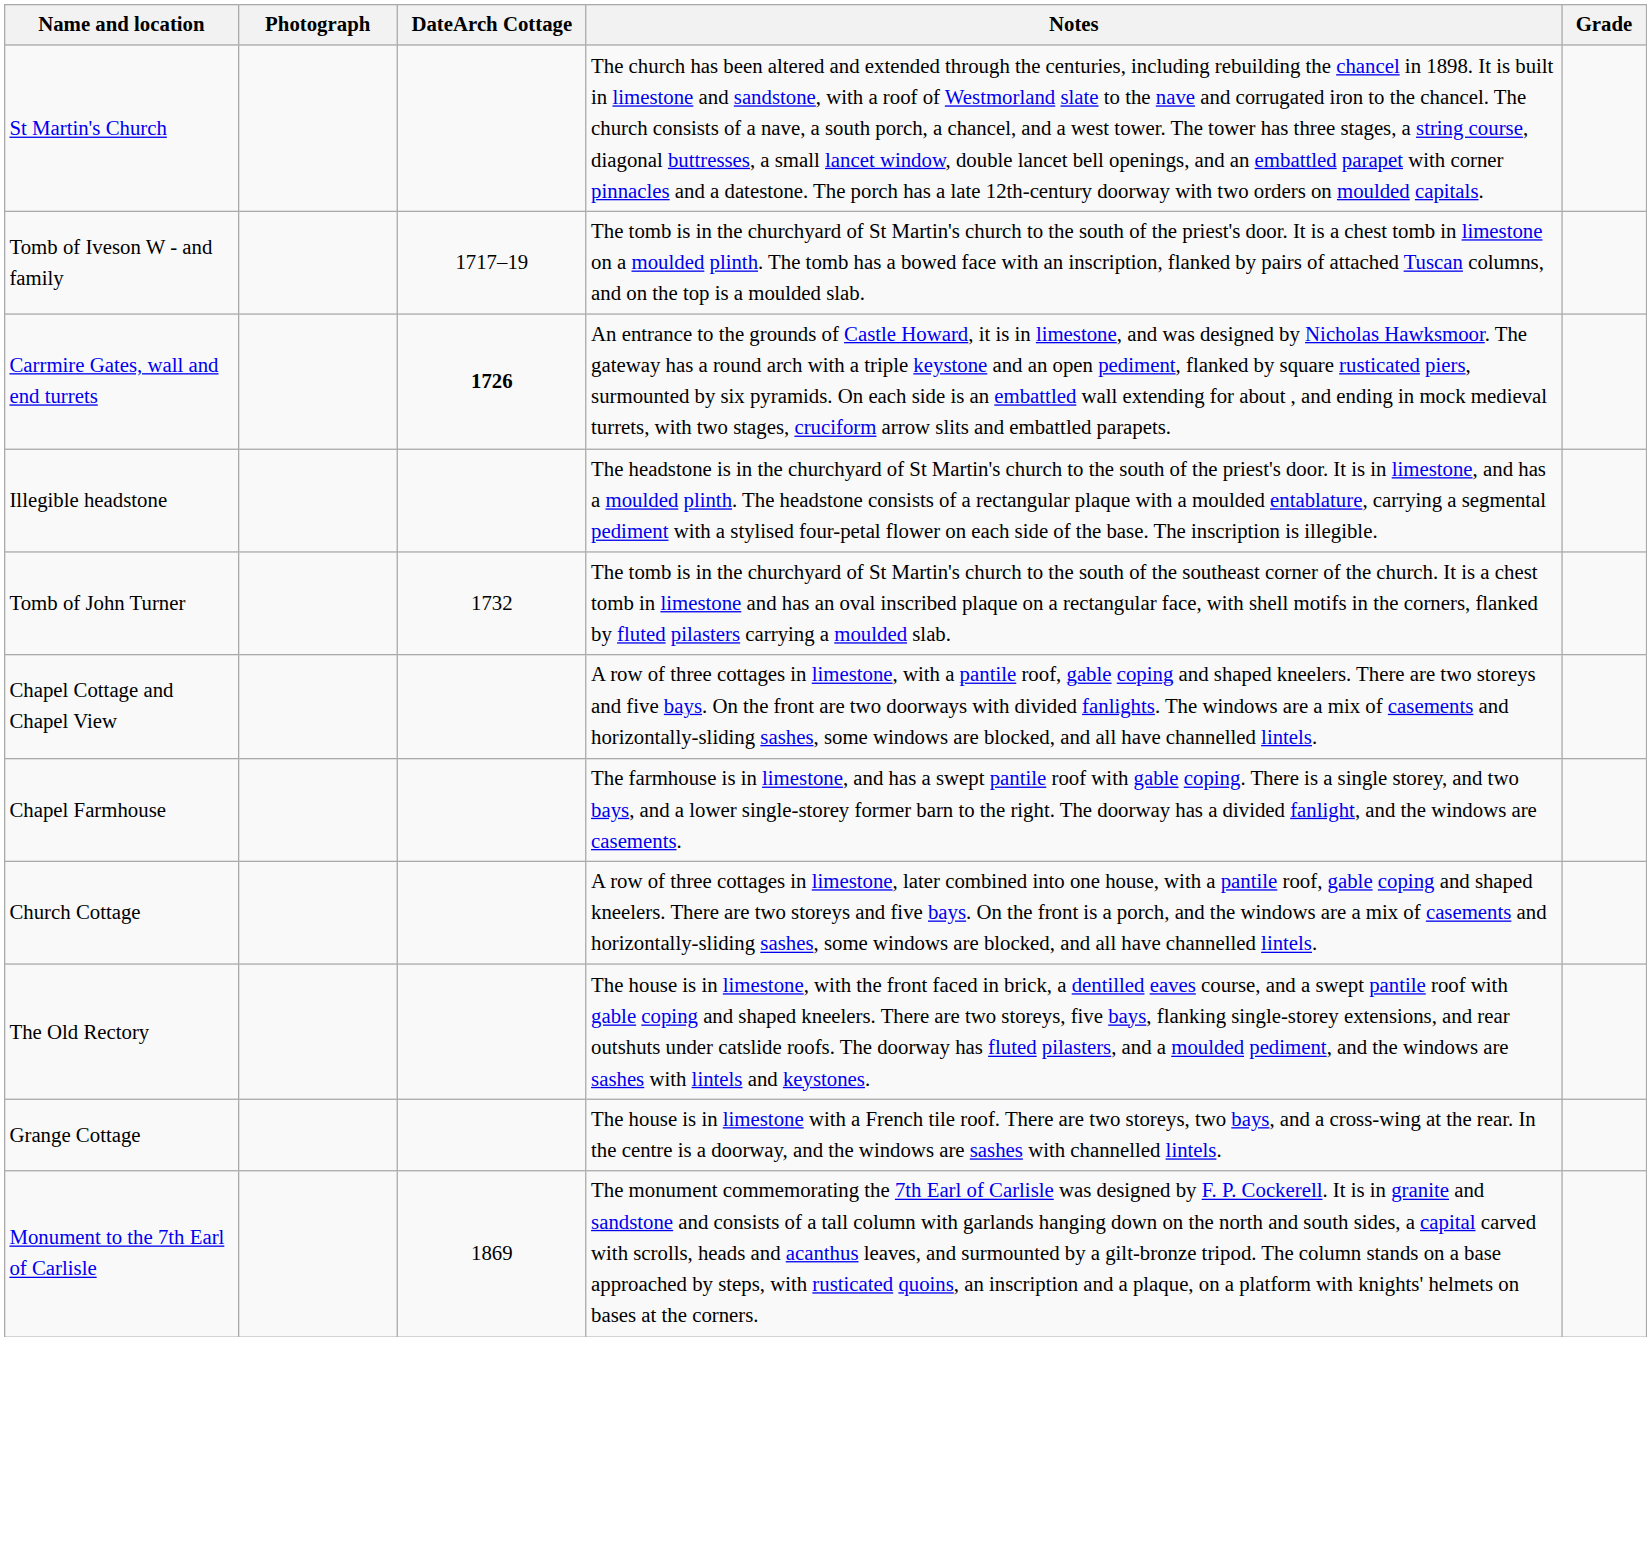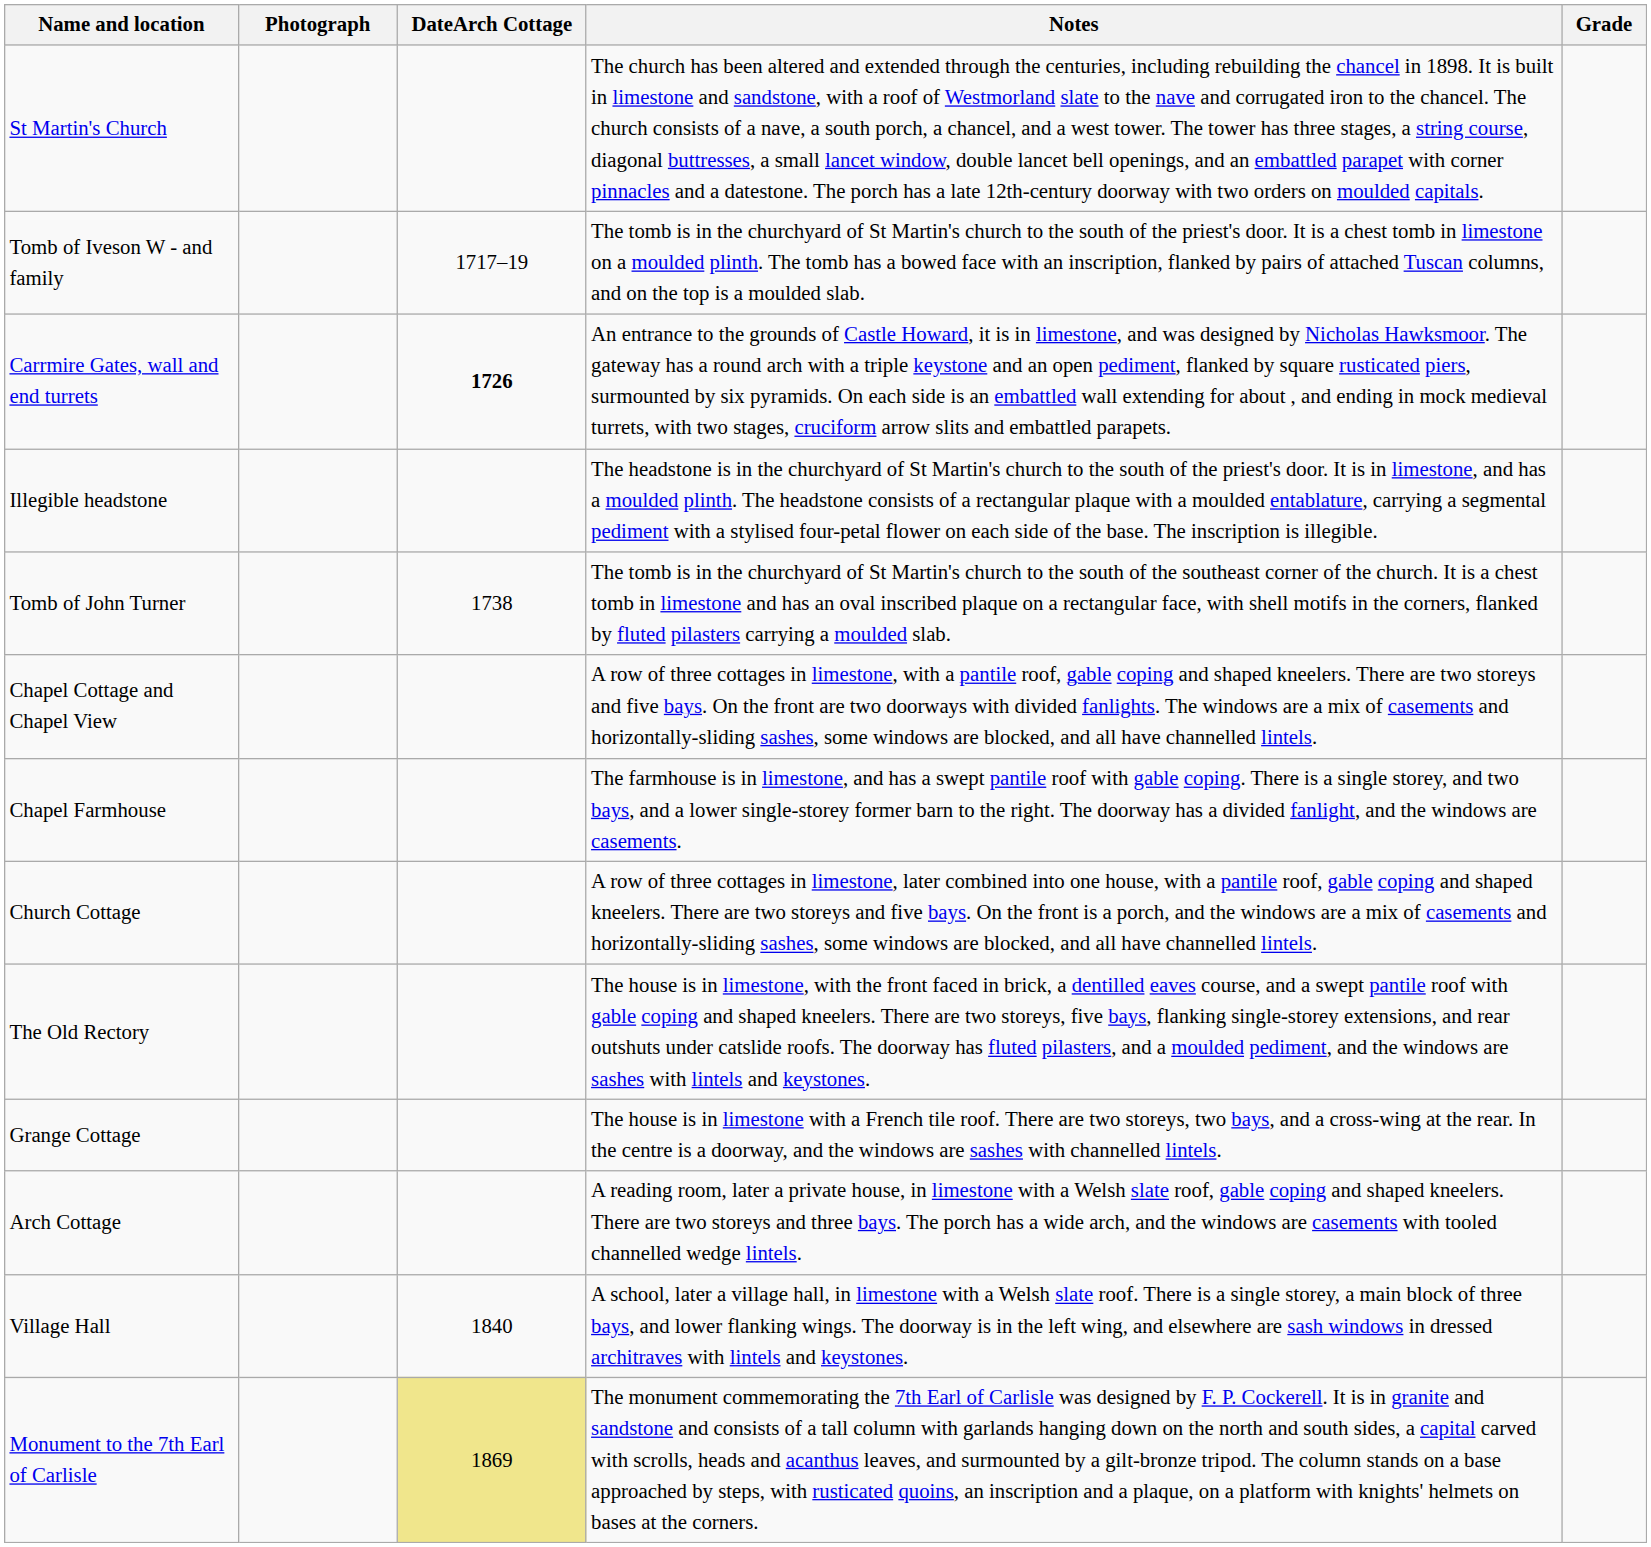Tomb of John Turner | DateArch Cottage: 1732 -> 1738
+ row: Arch Cottage | A reading room, later a private house, in limestone with a Welsh slate roof, gable coping and shaped kneelers. There are two storeys and three bays. The porch has a wide arch, and the windows are casements with tooled channelled wedge lintels.
+ row: Village Hall | 1840 | A school, later a village hall, in limestone with a Welsh slate roof. There is a single storey, a main block of three bays, and lower flanking wings. The doorway is in the left wing, and elsewhere are sash windows in dressed architraves with lintels and keystones.
Monument to the 7th Earl of Carlisle | DateArch Cottage: no background -> khaki background
